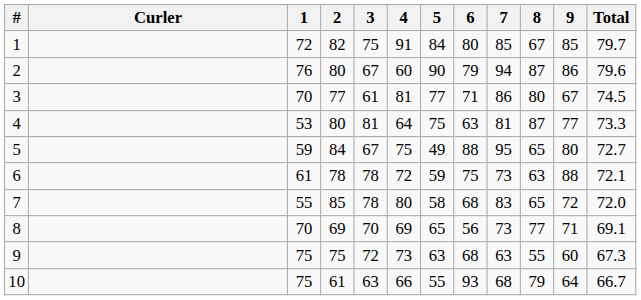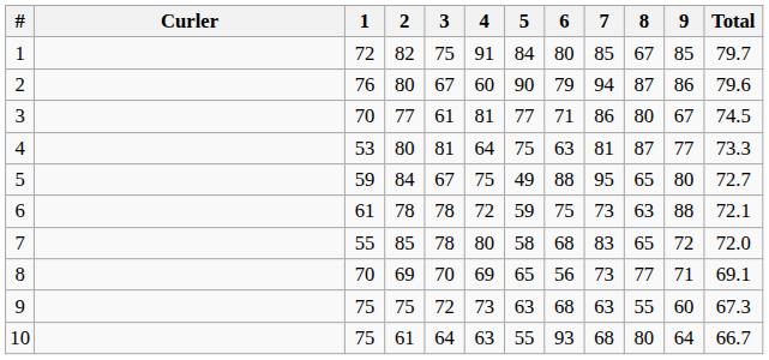10 | 3: 63 -> 64
10 | 4: 66 -> 63
10 | 8: 79 -> 80
